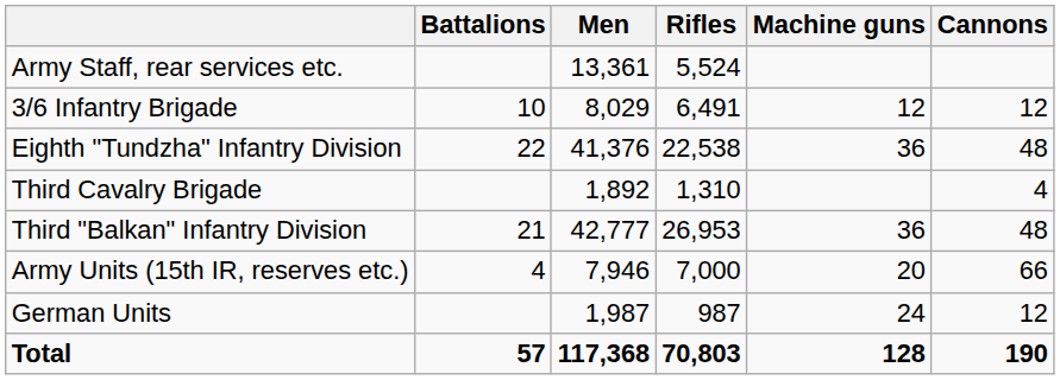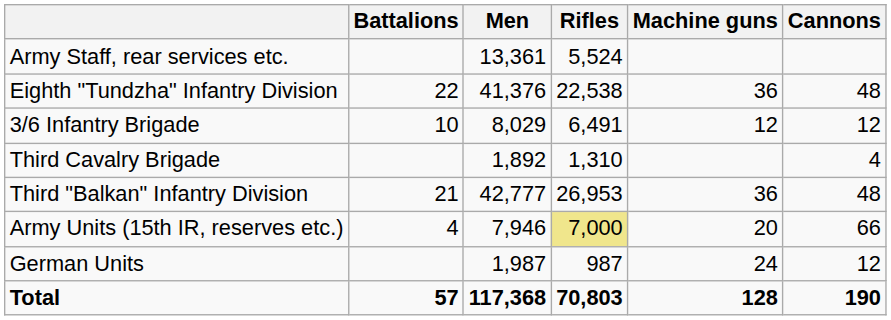rows swapped: Eighth "Tundzha" Infantry Division <-> 3/6 Infantry Brigade
Army Units (15th IR, reserves etc.) | Rifles: no background -> khaki background
